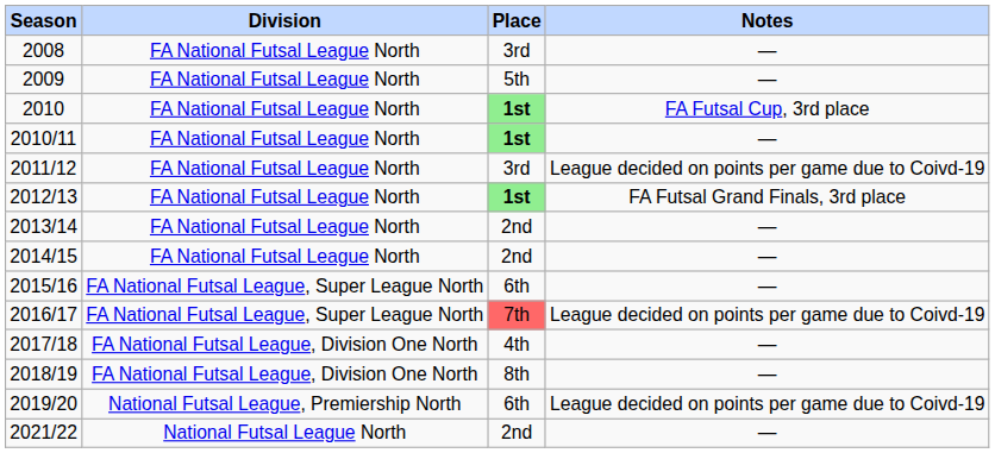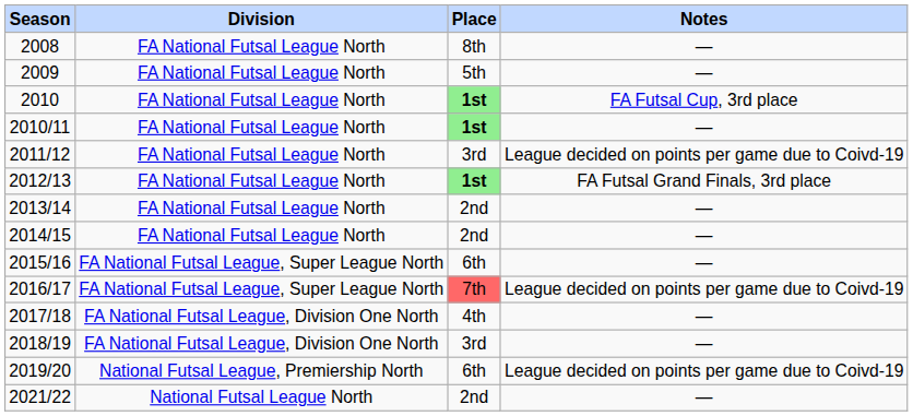2008 | Place: 3rd -> 8th
2018/19 | Place: 8th -> 3rd
